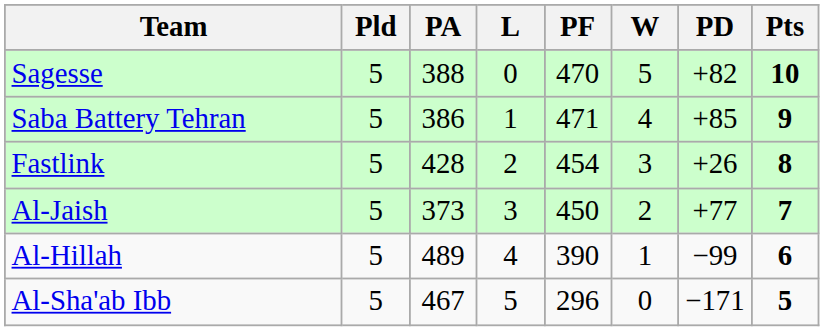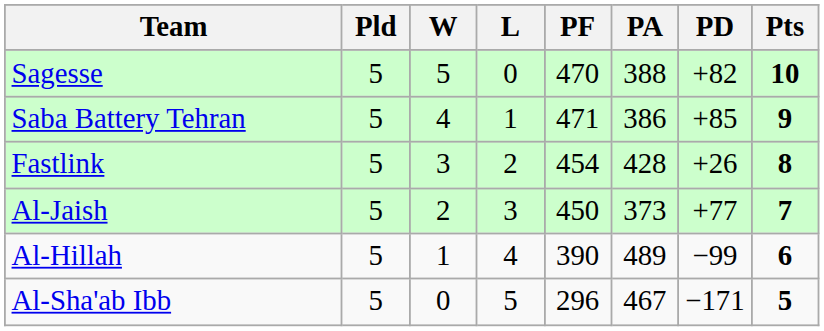columns swapped: W <-> PA
